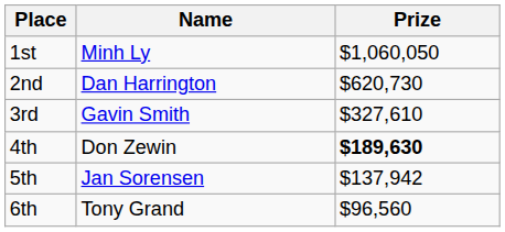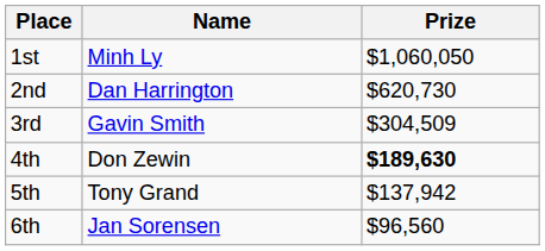3rd | Prize: $327,610 -> $304,509
5th | Name: Jan Sorensen -> Tony Grand
6th | Name: Tony Grand -> Jan Sorensen
